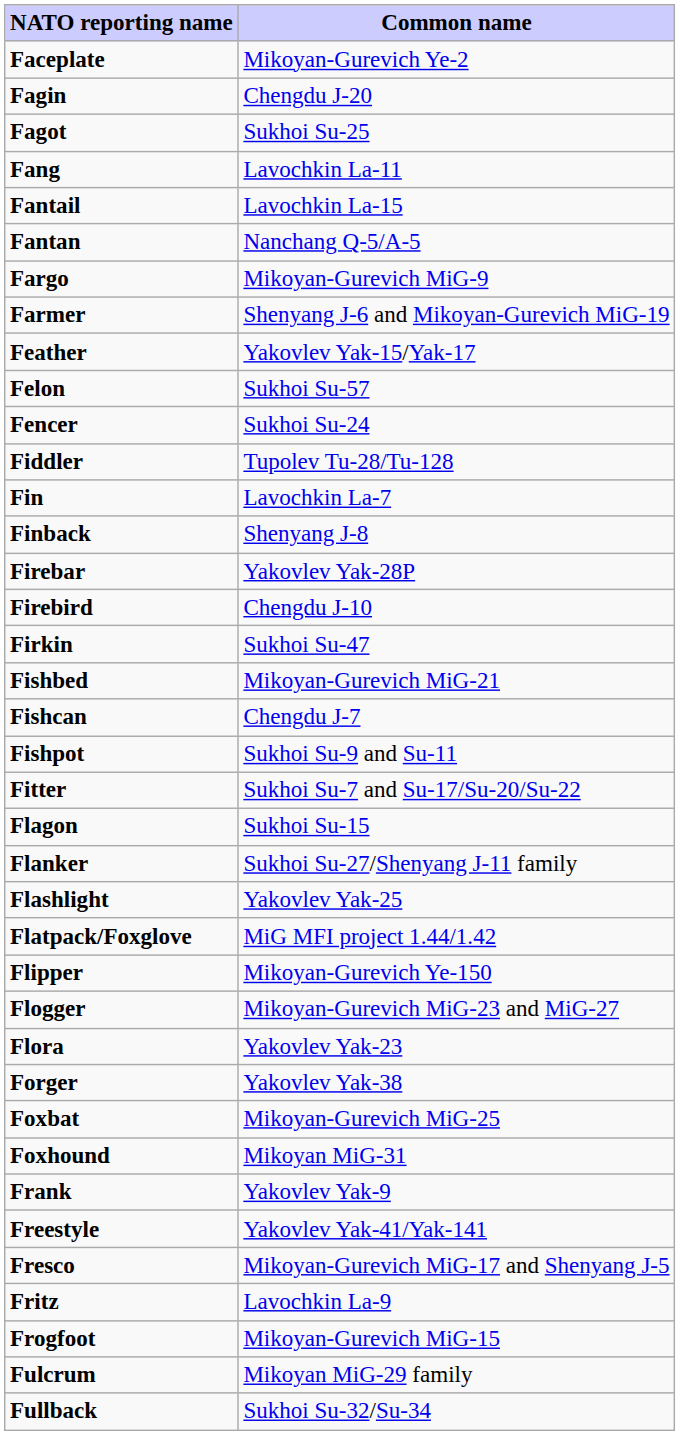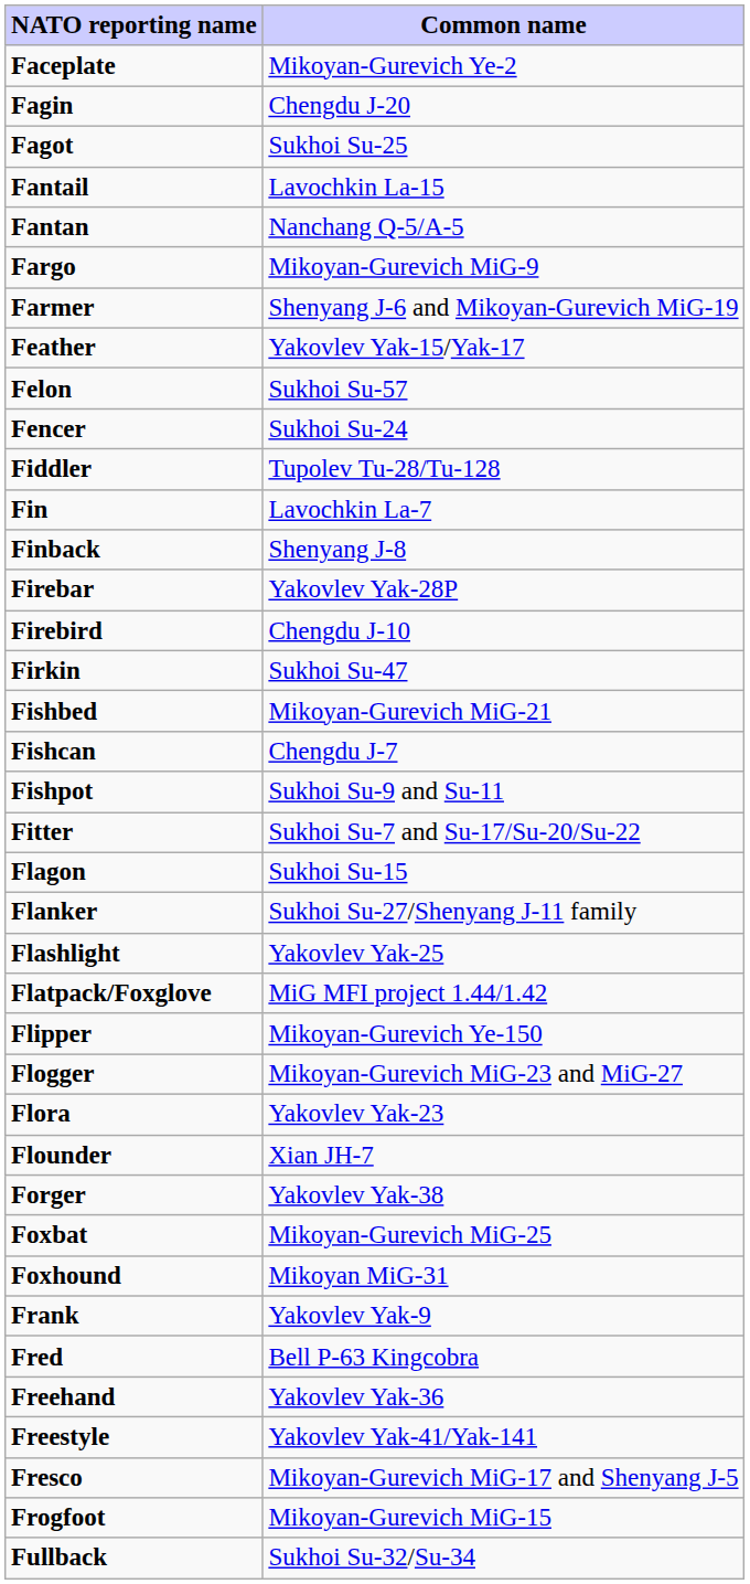- row: Fang | Lavochkin La-11
+ row: Flounder | Xian JH-7
+ row: Fred | Bell P-63 Kingcobra
+ row: Freehand | Yakovlev Yak-36
- row: Fritz | Lavochkin La-9
- row: Fulcrum | Mikoyan MiG-29 family
